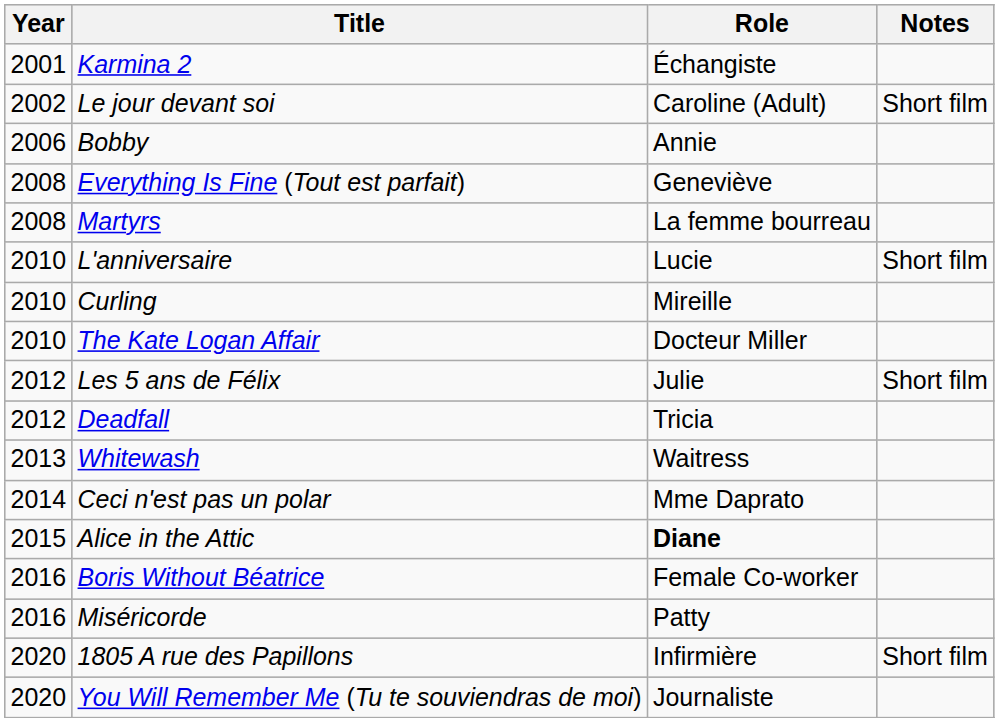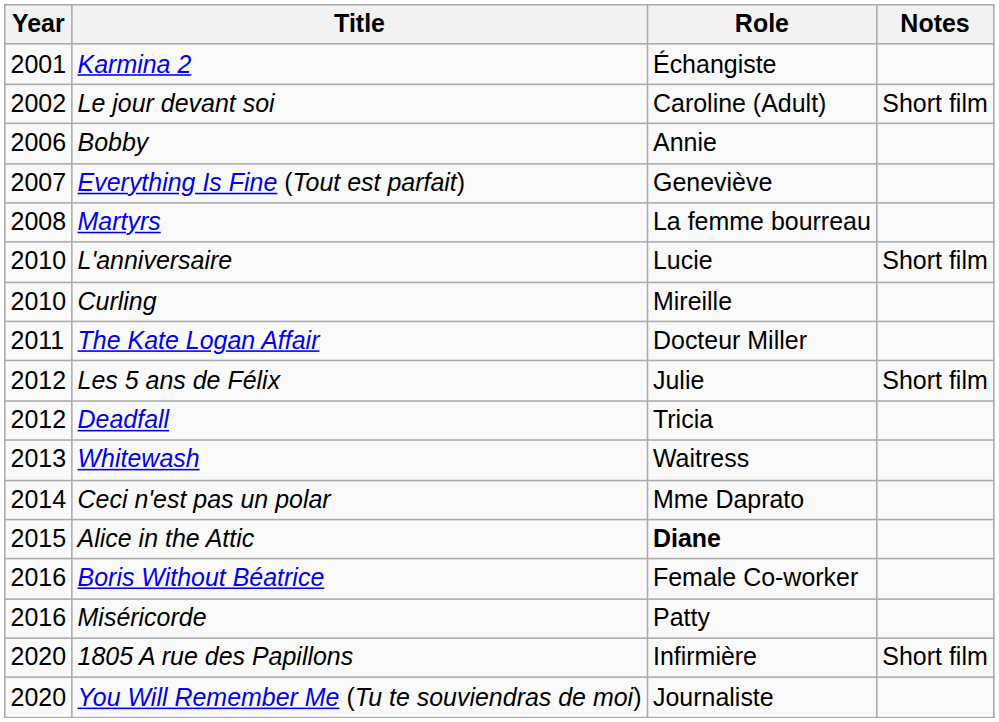Everything Is Fine (Tout est parfait) | Year: 2008 -> 2007
The Kate Logan Affair | Year: 2010 -> 2011
